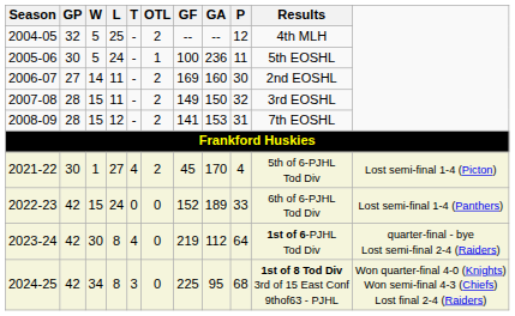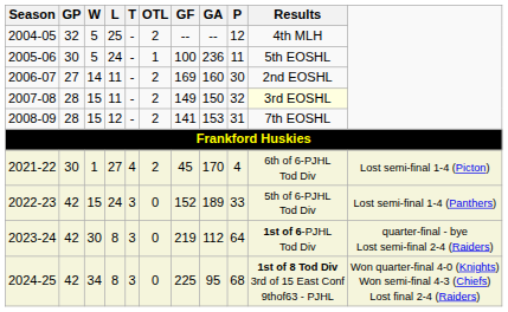2007-08 | Results: no background -> lightyellow background
2021-22 | Results: 5th of 6-PJHL Tod Div -> 6th of 6-PJHL Tod Div
2022-23 | T: 0 -> 3
2022-23 | Results: 6th of 6-PJHL Tod Div -> 5th of 6-PJHL Tod Div
2023-24 | T: 4 -> 3
